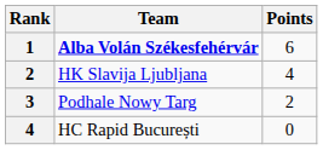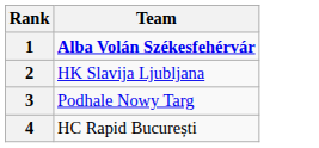- column: Points | 6 | 4 | 2 | 0
